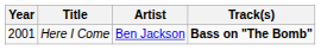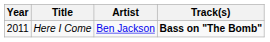Here I Come | Year: 2001 -> 2011
